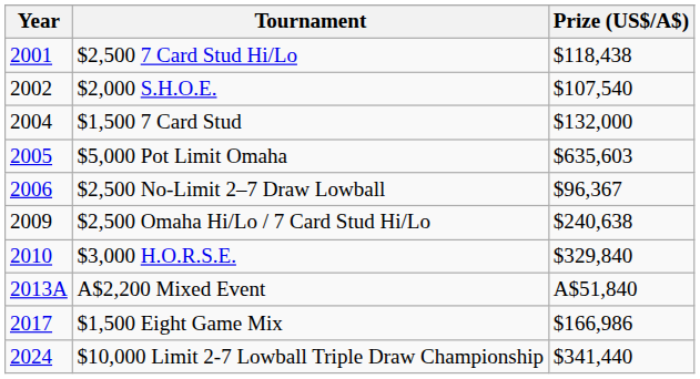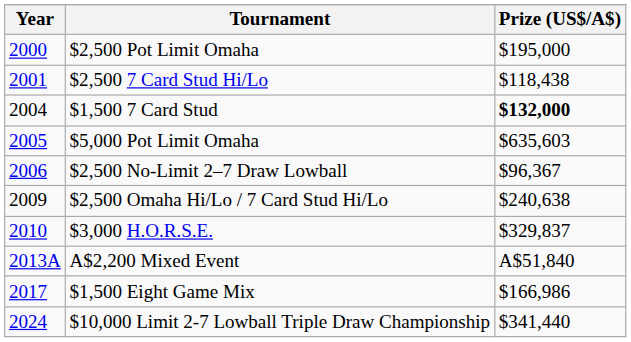+ row: 2000 | $2,500 Pot Limit Omaha | $195,000
- row: 2002 | $2,000 S.H.O.E. | $107,540
$1,500 7 Card Stud | Prize (US$/A$): normal -> bold
$3,000 H.O.R.S.E. | Prize (US$/A$): $329,840 -> $329,837
